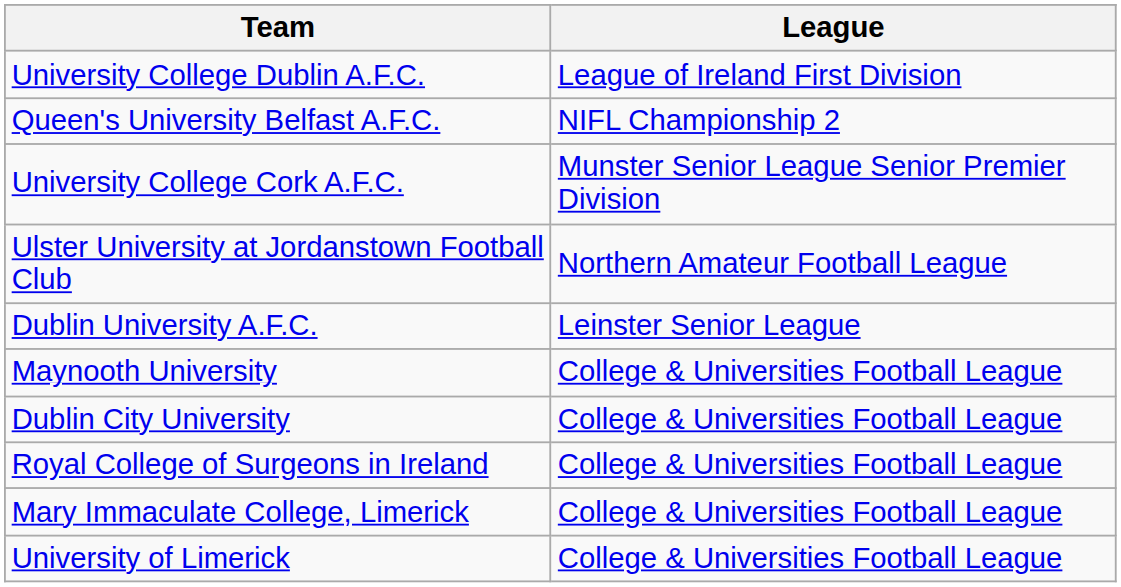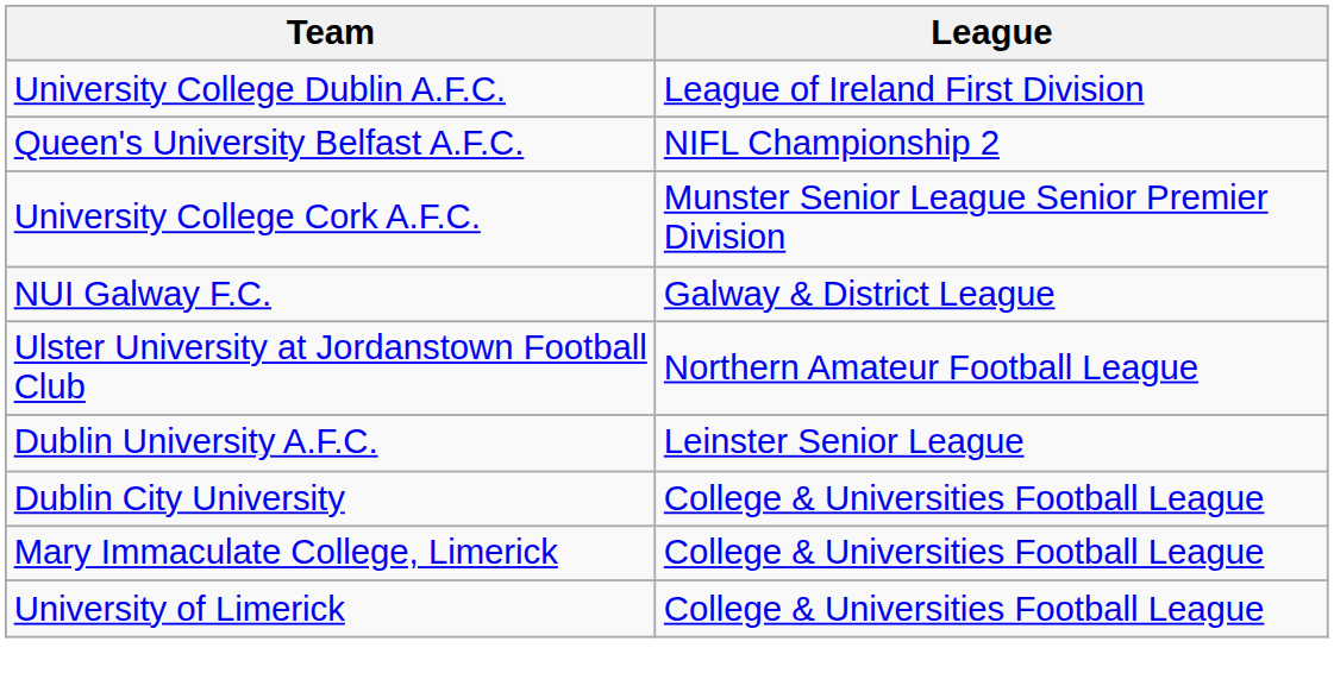+ row: NUI Galway F.C. | Galway & District League
- row: Maynooth University | College & Universities Football League
- row: Royal College of Surgeons in Ireland | College & Universities Football League
